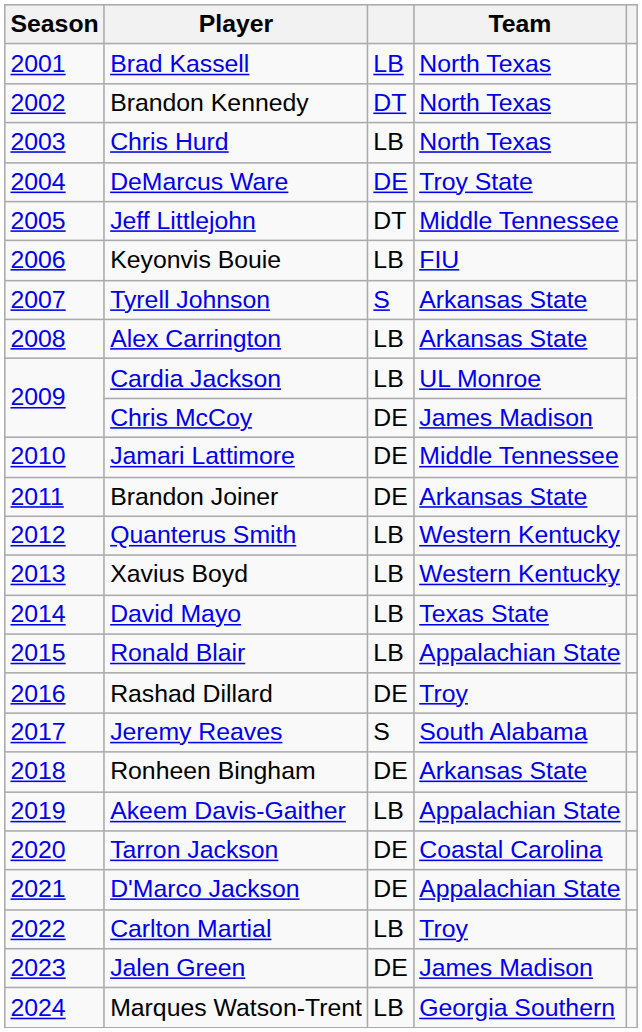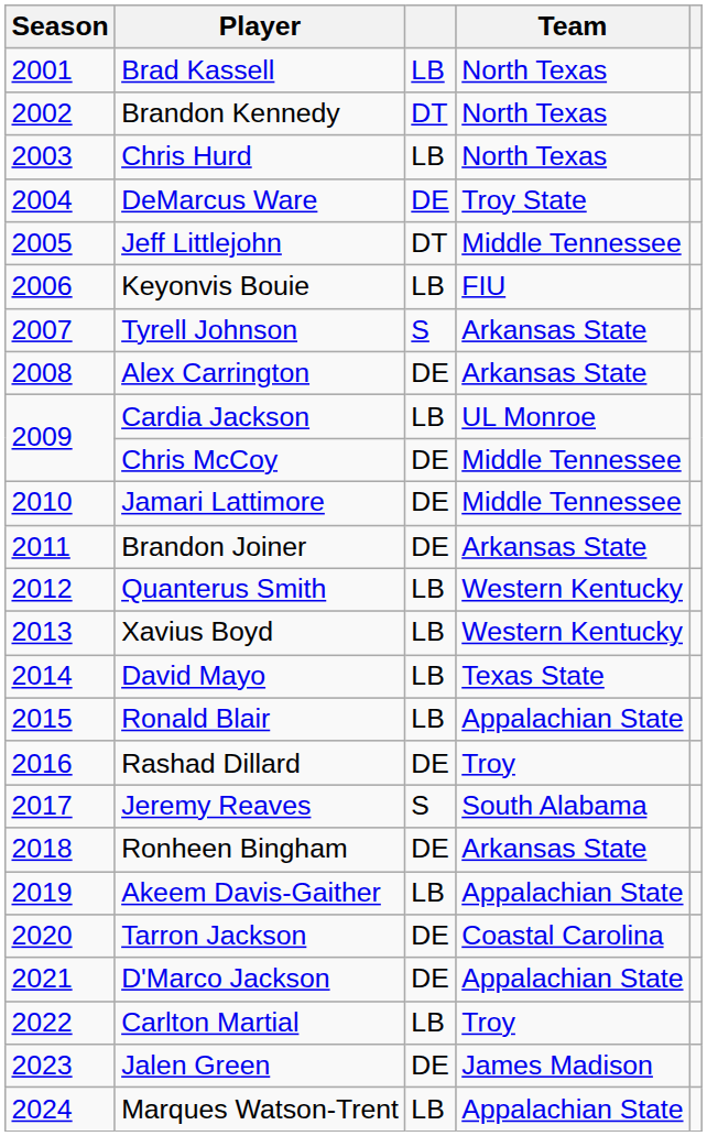Alex Carrington | column 3: LB -> DE
Chris McCoy | Team: James Madison -> Middle Tennessee
Marques Watson-Trent | Team: Georgia Southern -> Appalachian State
